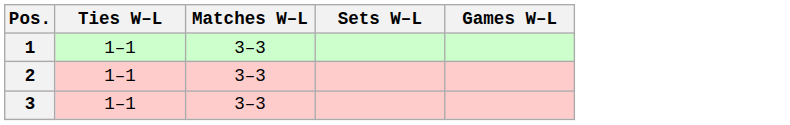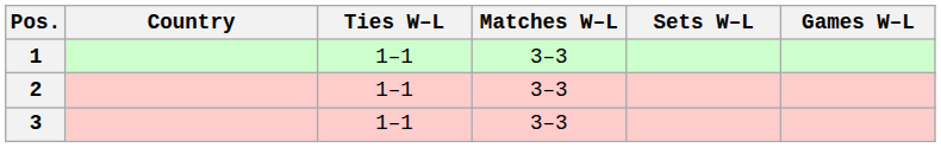+ column: Country
